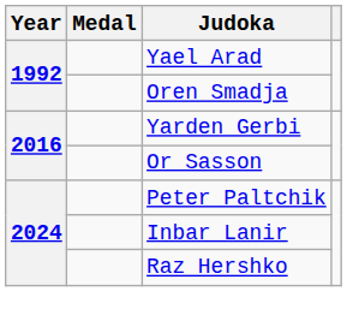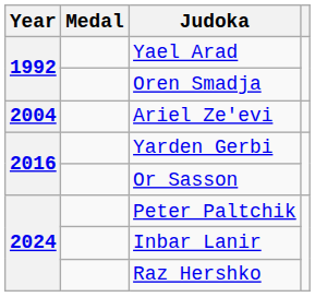+ row: 2004 | Ariel Ze'evi
